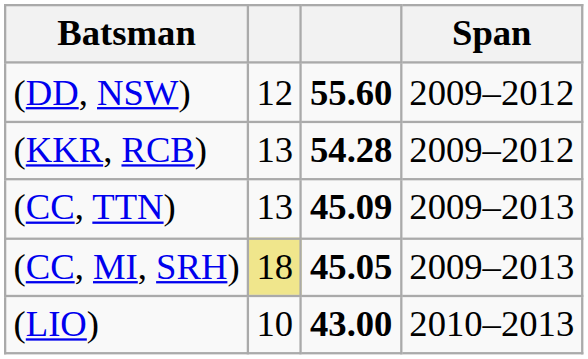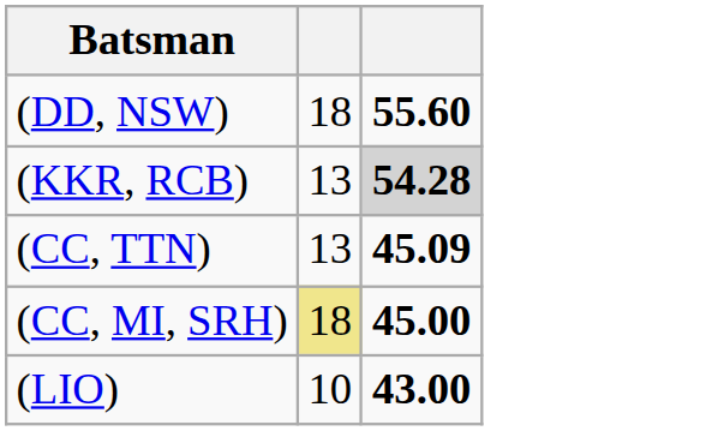- column: Span | 2009–2012 | 2009–2012 | 2009–2013 | 2009–2013 | 2010–2013
(DD, NSW) | column 2: 12 -> 18
(KKR, RCB) | column 3: no background -> lightgrey background
(CC, MI, SRH) | column 3: 45.05 -> 45.00
